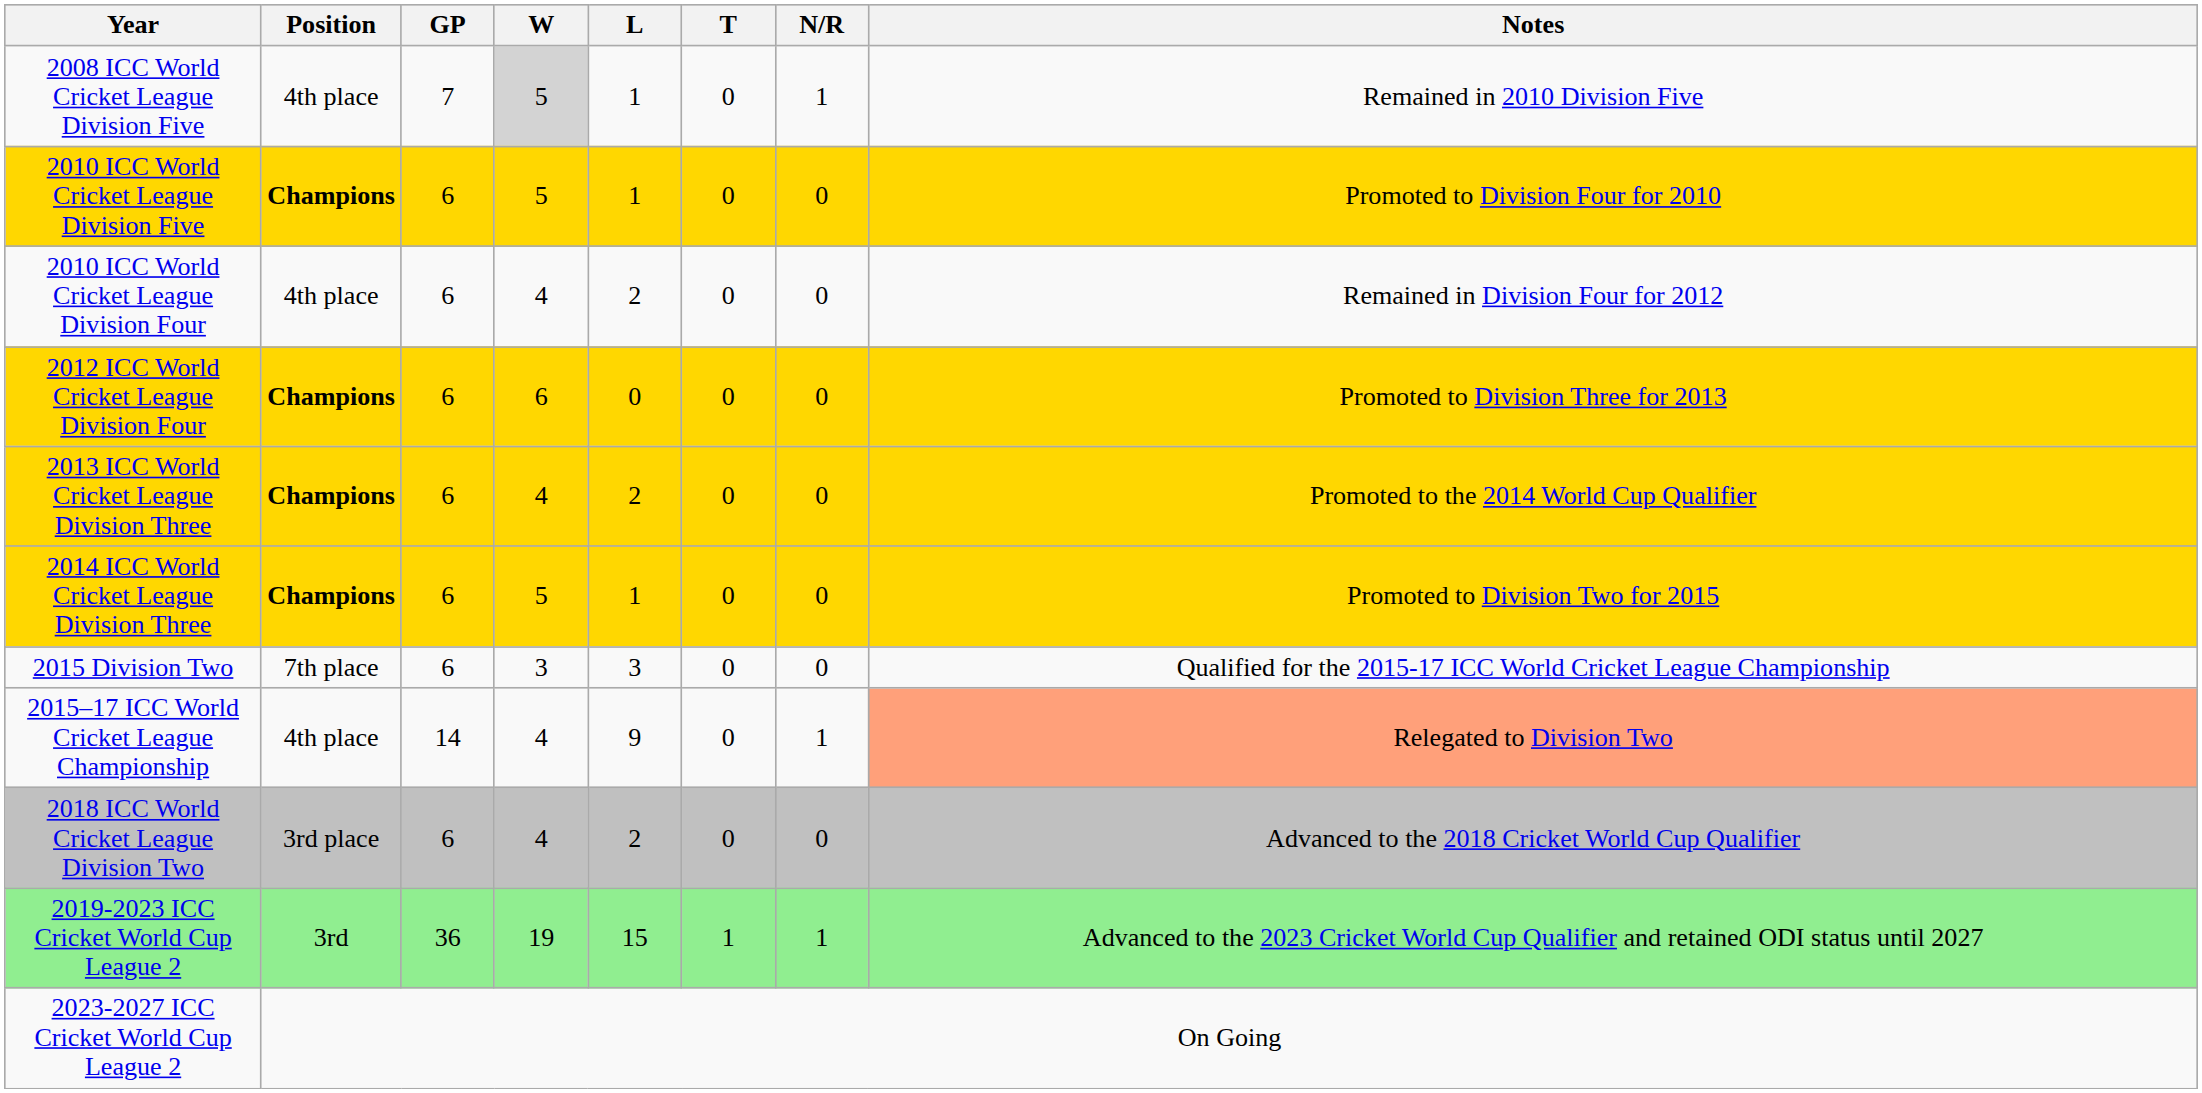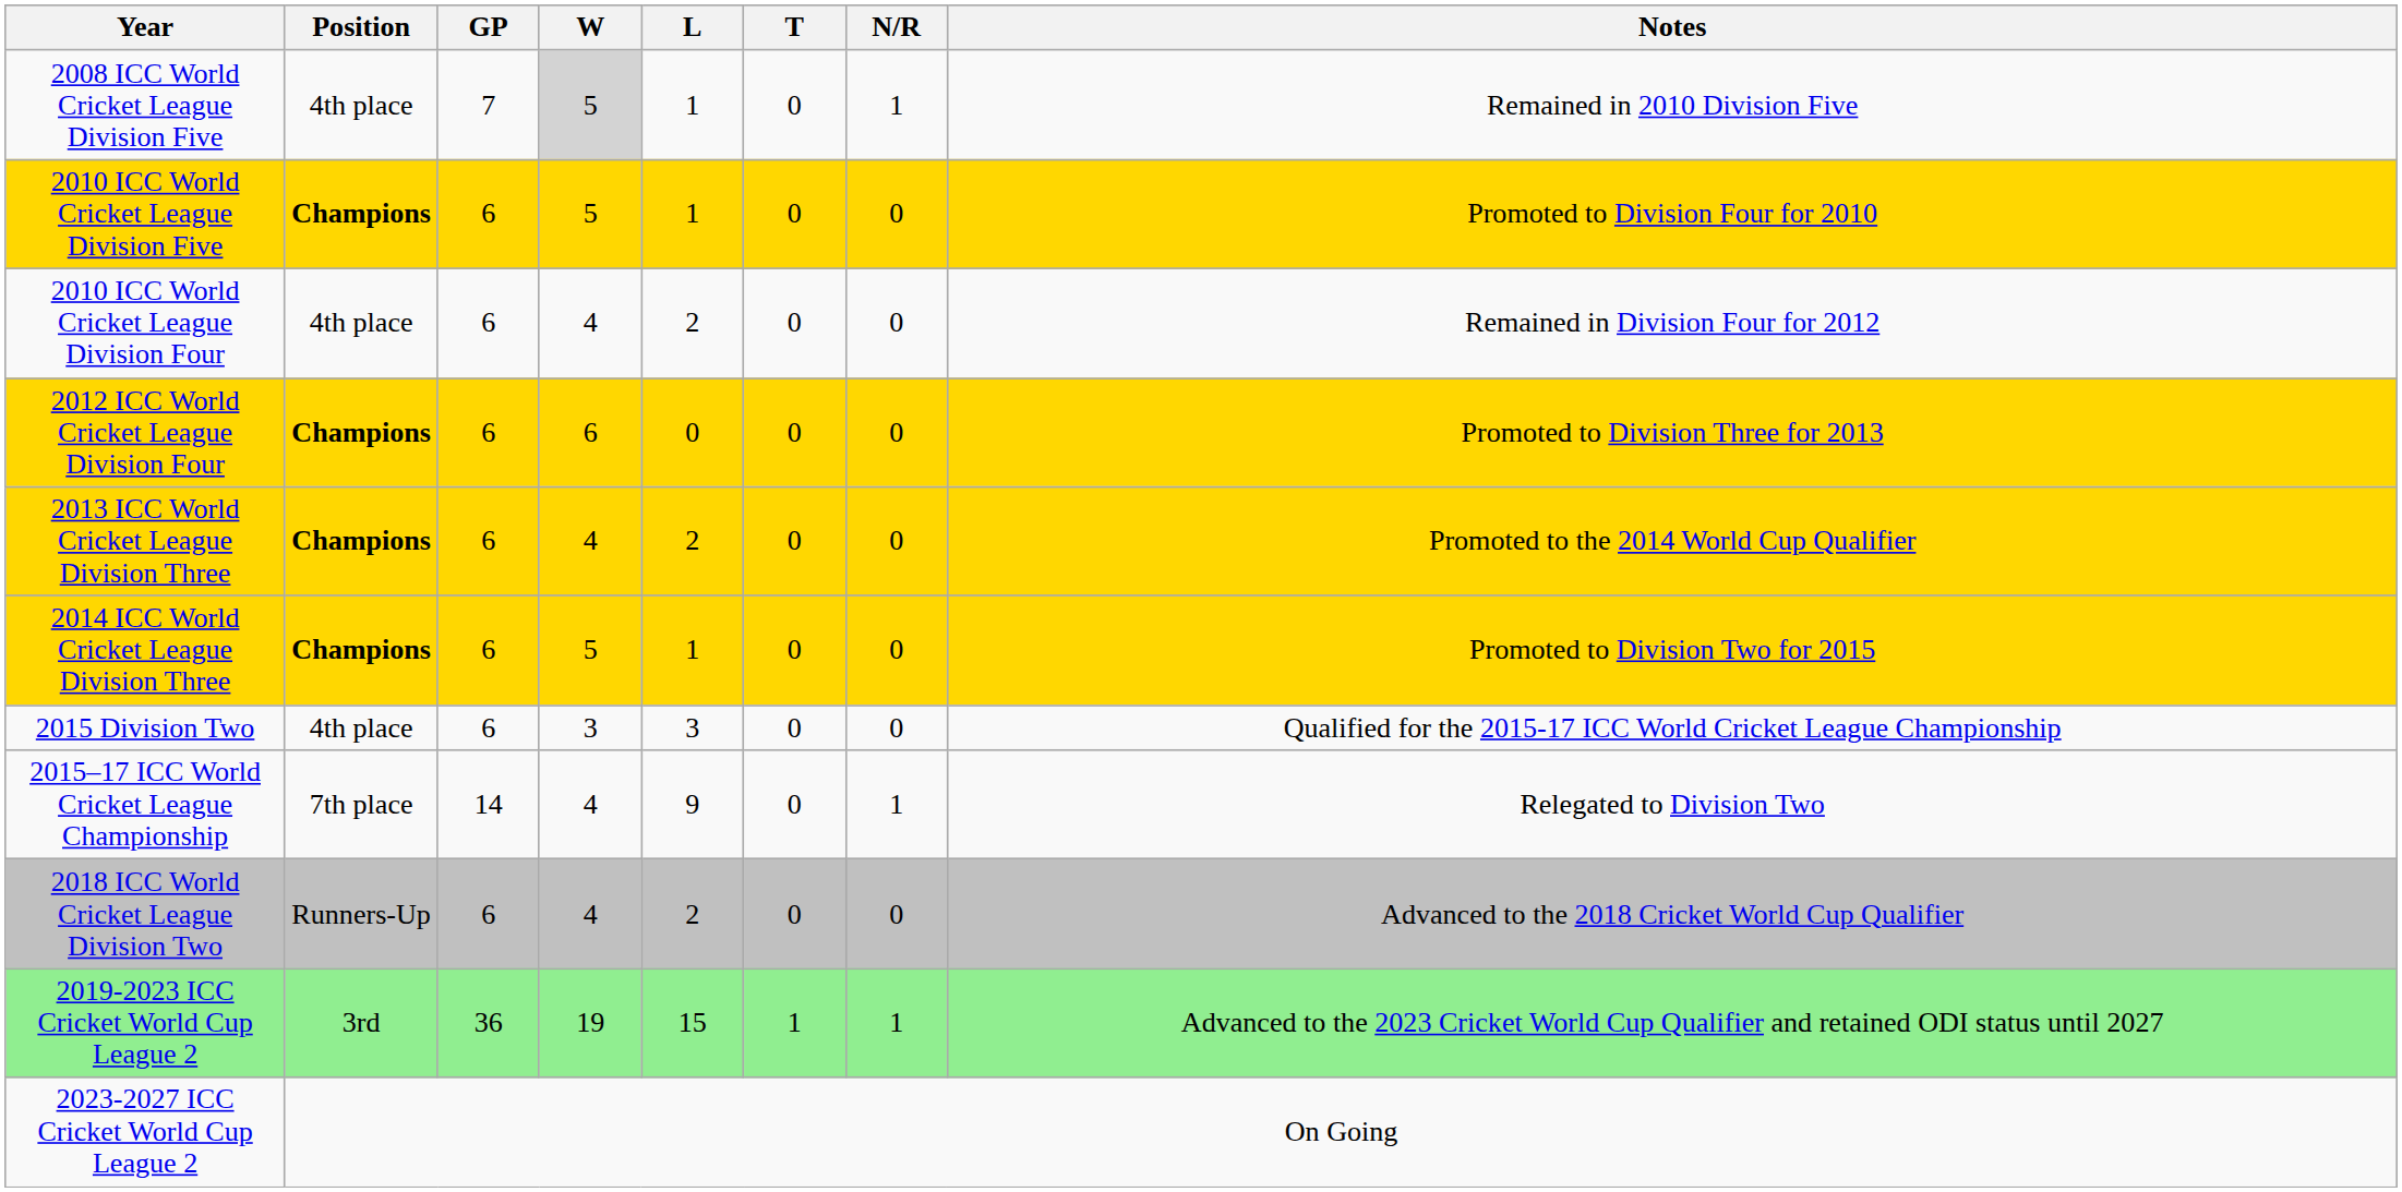2015 Division Two | Position: 7th place -> 4th place
2015–17 ICC World Cricket League Championship | Position: 4th place -> 7th place
2015–17 ICC World Cricket League Championship | Notes: lightsalmon background -> no background
2018 ICC World Cricket League Division Two | Position: 3rd place -> Runners-Up
